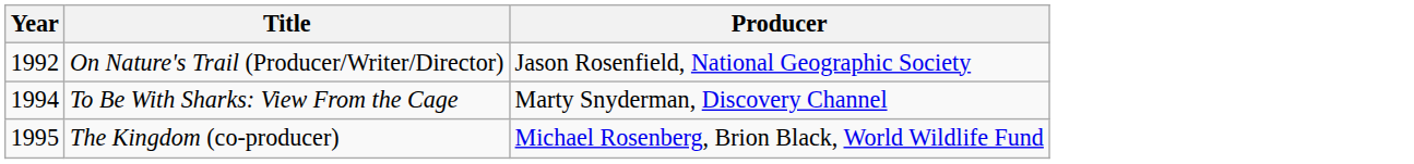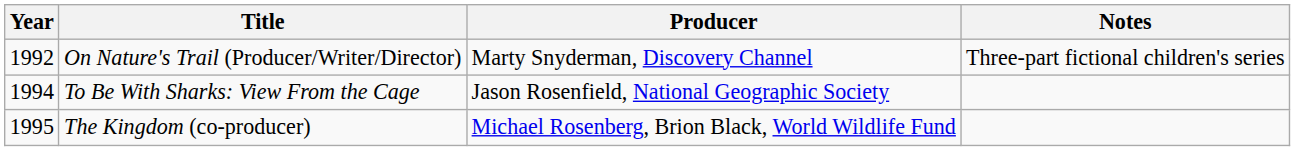+ column: Notes | Three-part fictional children's series
On Nature's Trail (Producer/Writer/Director) | Producer: Jason Rosenfield, National Geographic Society -> Marty Snyderman, Discovery Channel
To Be With Sharks: View From the Cage | Producer: Marty Snyderman, Discovery Channel -> Jason Rosenfield, National Geographic Society
